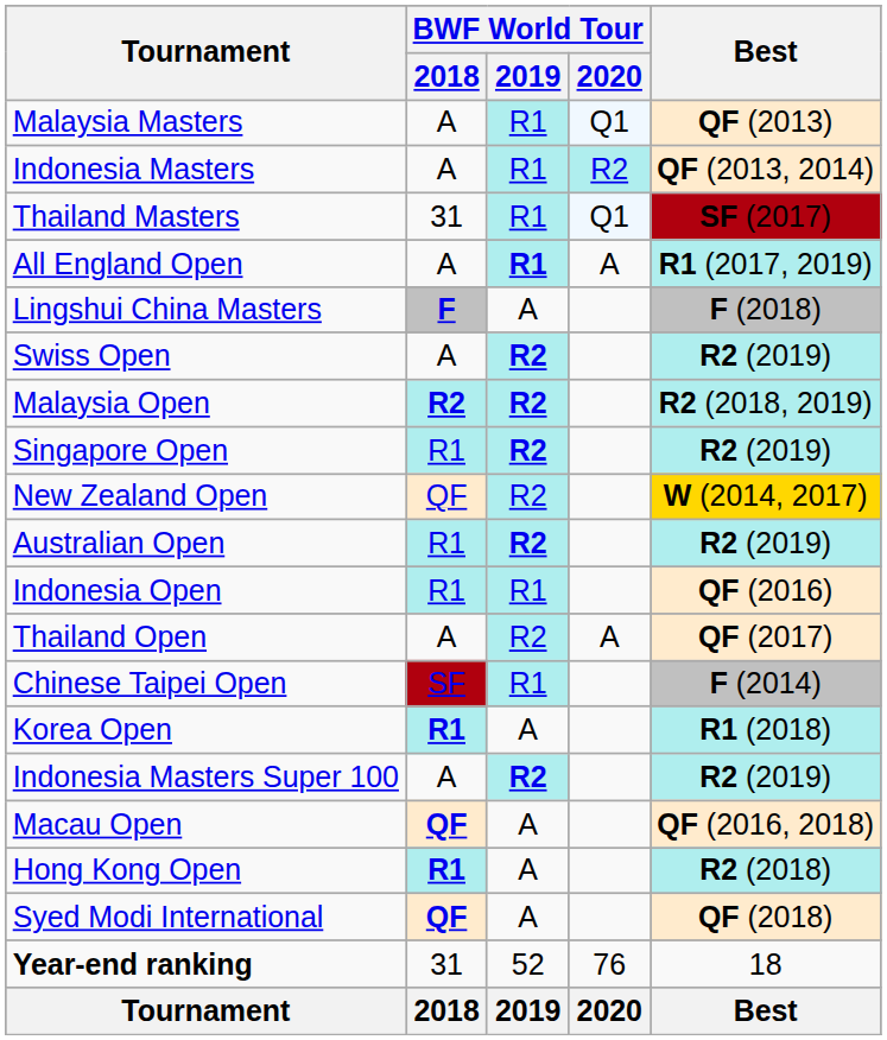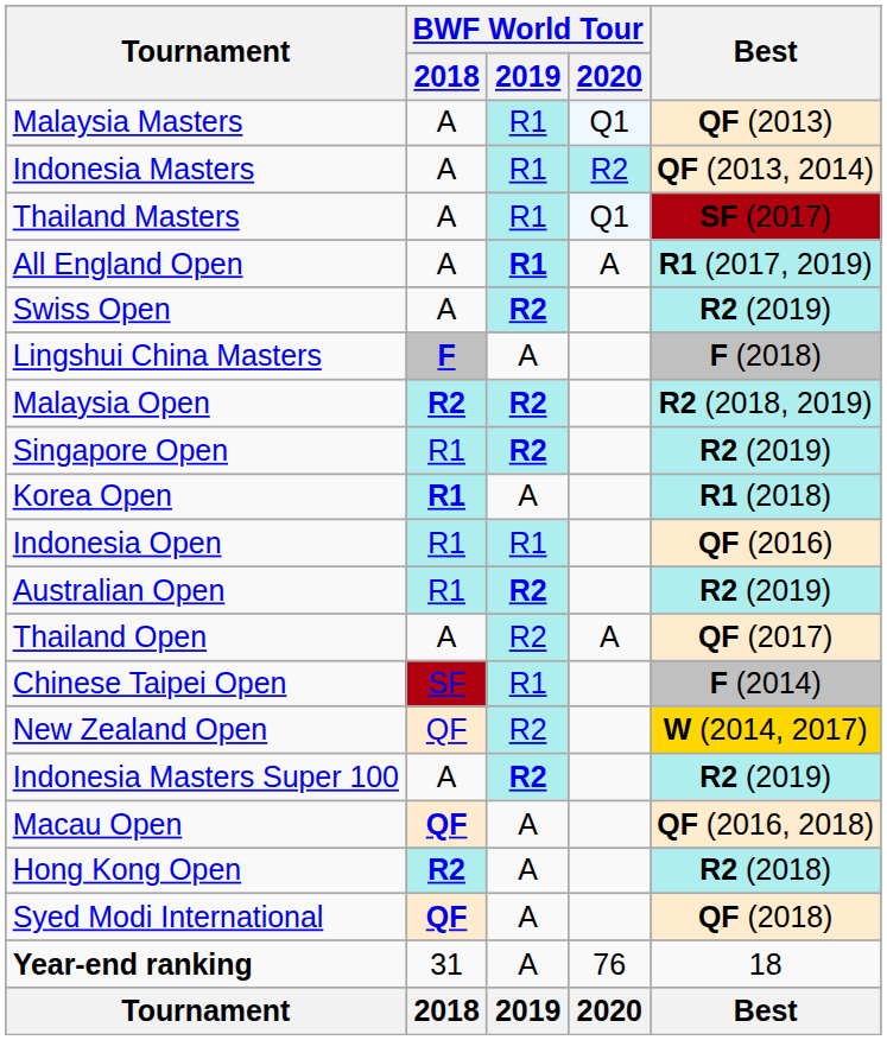Thailand Masters | BWF World Tour / 2018: 31 -> A
rows swapped: Swiss Open <-> Lingshui China Masters
rows swapped: New Zealand Open <-> Korea Open
rows swapped: Australian Open <-> Indonesia Open
Hong Kong Open | BWF World Tour / 2018: R1 -> R2
Year-end ranking | BWF World Tour / 2019: 52 -> A
